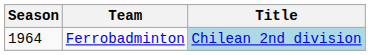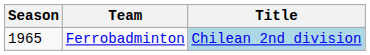Ferrobadminton | Season: 1964 -> 1965
